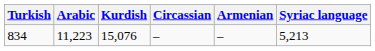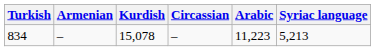columns swapped: Arabic <-> Armenian
834 | Kurdish: 15,076 -> 15,078
